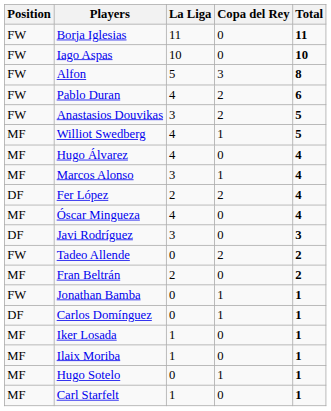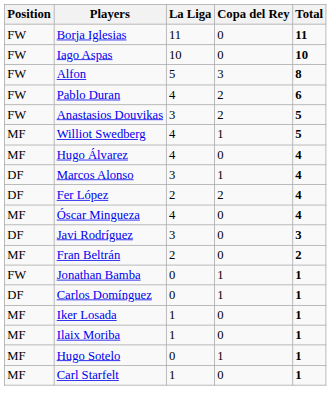Marcos Alonso | Position: MF -> DF
- row: FW | Tadeo Allende | 0 | 2 | 2
